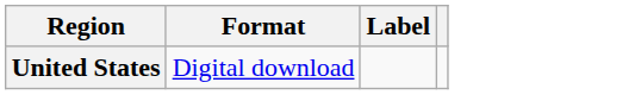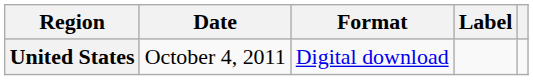+ column: Date | October 4, 2011
